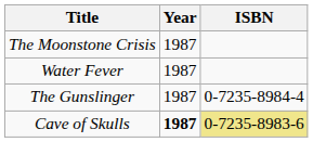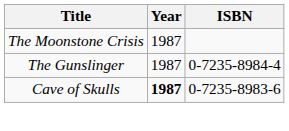- row: Water Fever | 1987
Cave of Skulls | ISBN: khaki background -> no background
